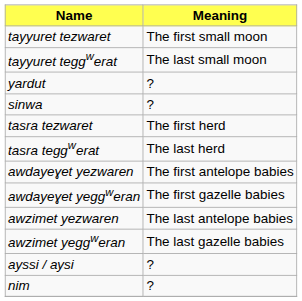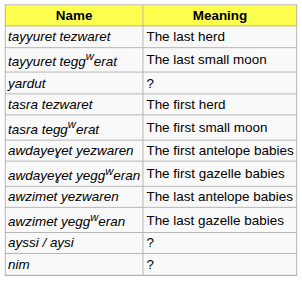tayyuret tezwaret | Meaning: The first small moon -> The last herd
- row: sinwa | ?
tasra teggwerat | Meaning: The last herd -> The first small moon
